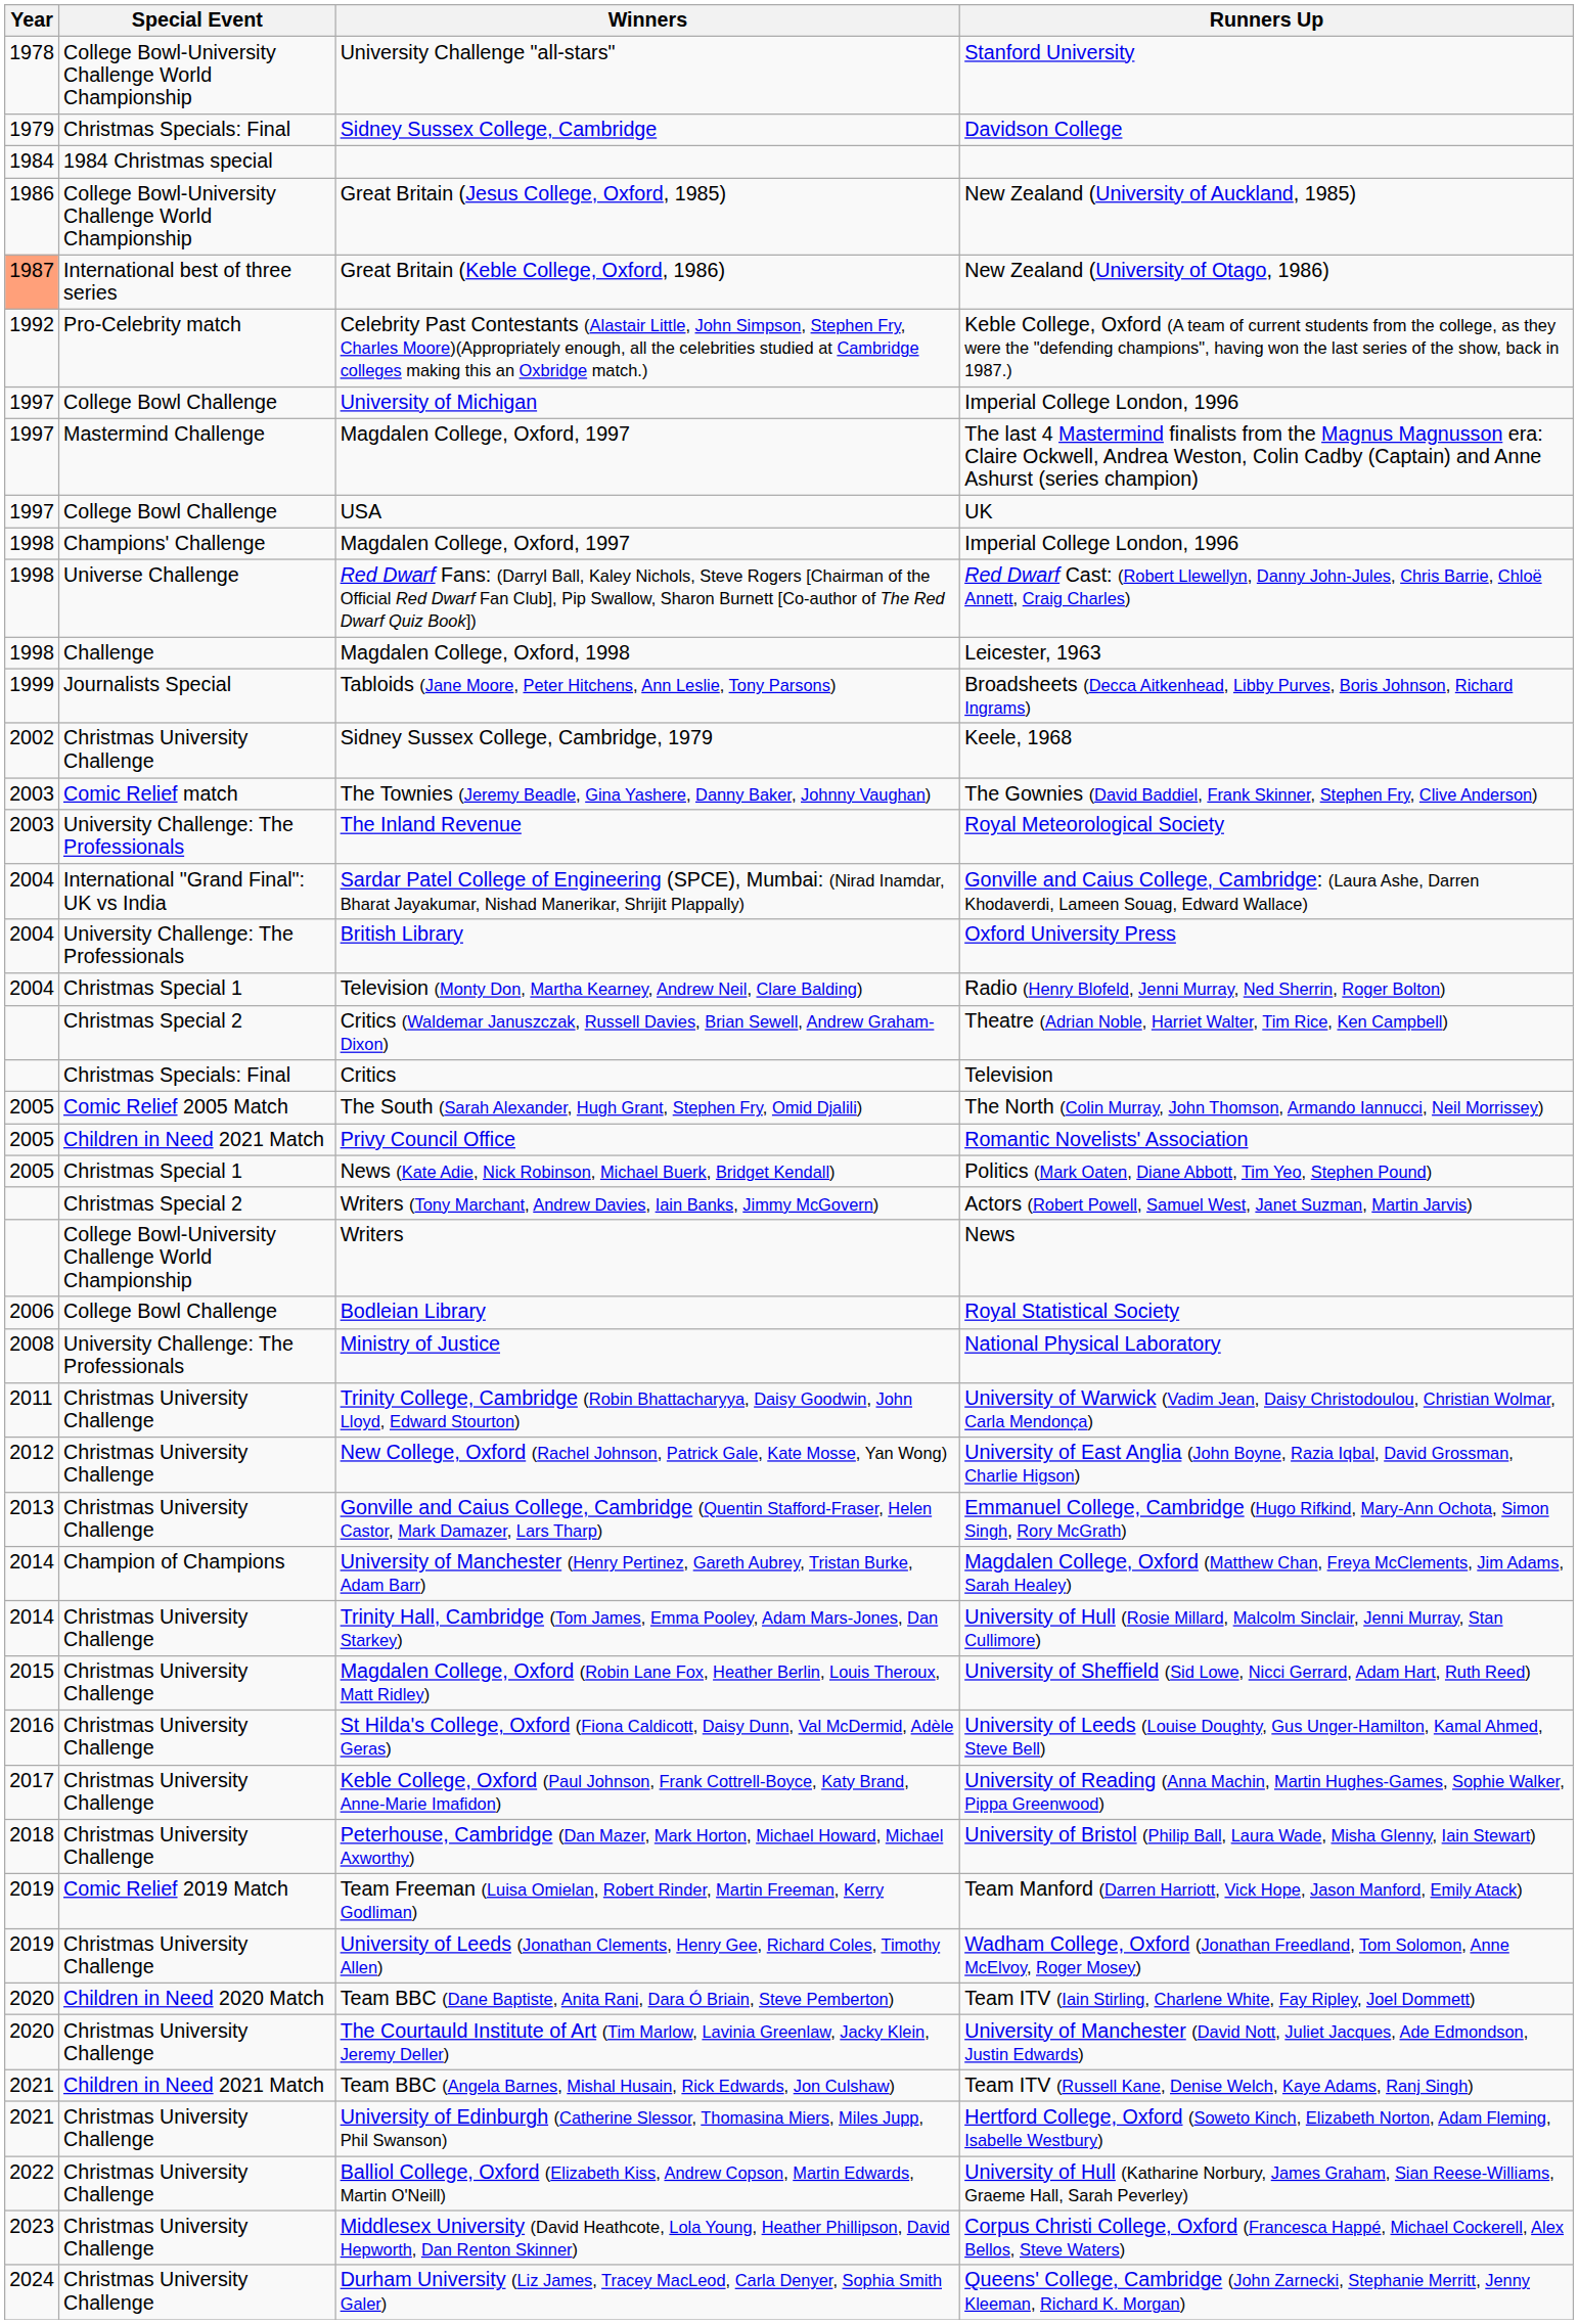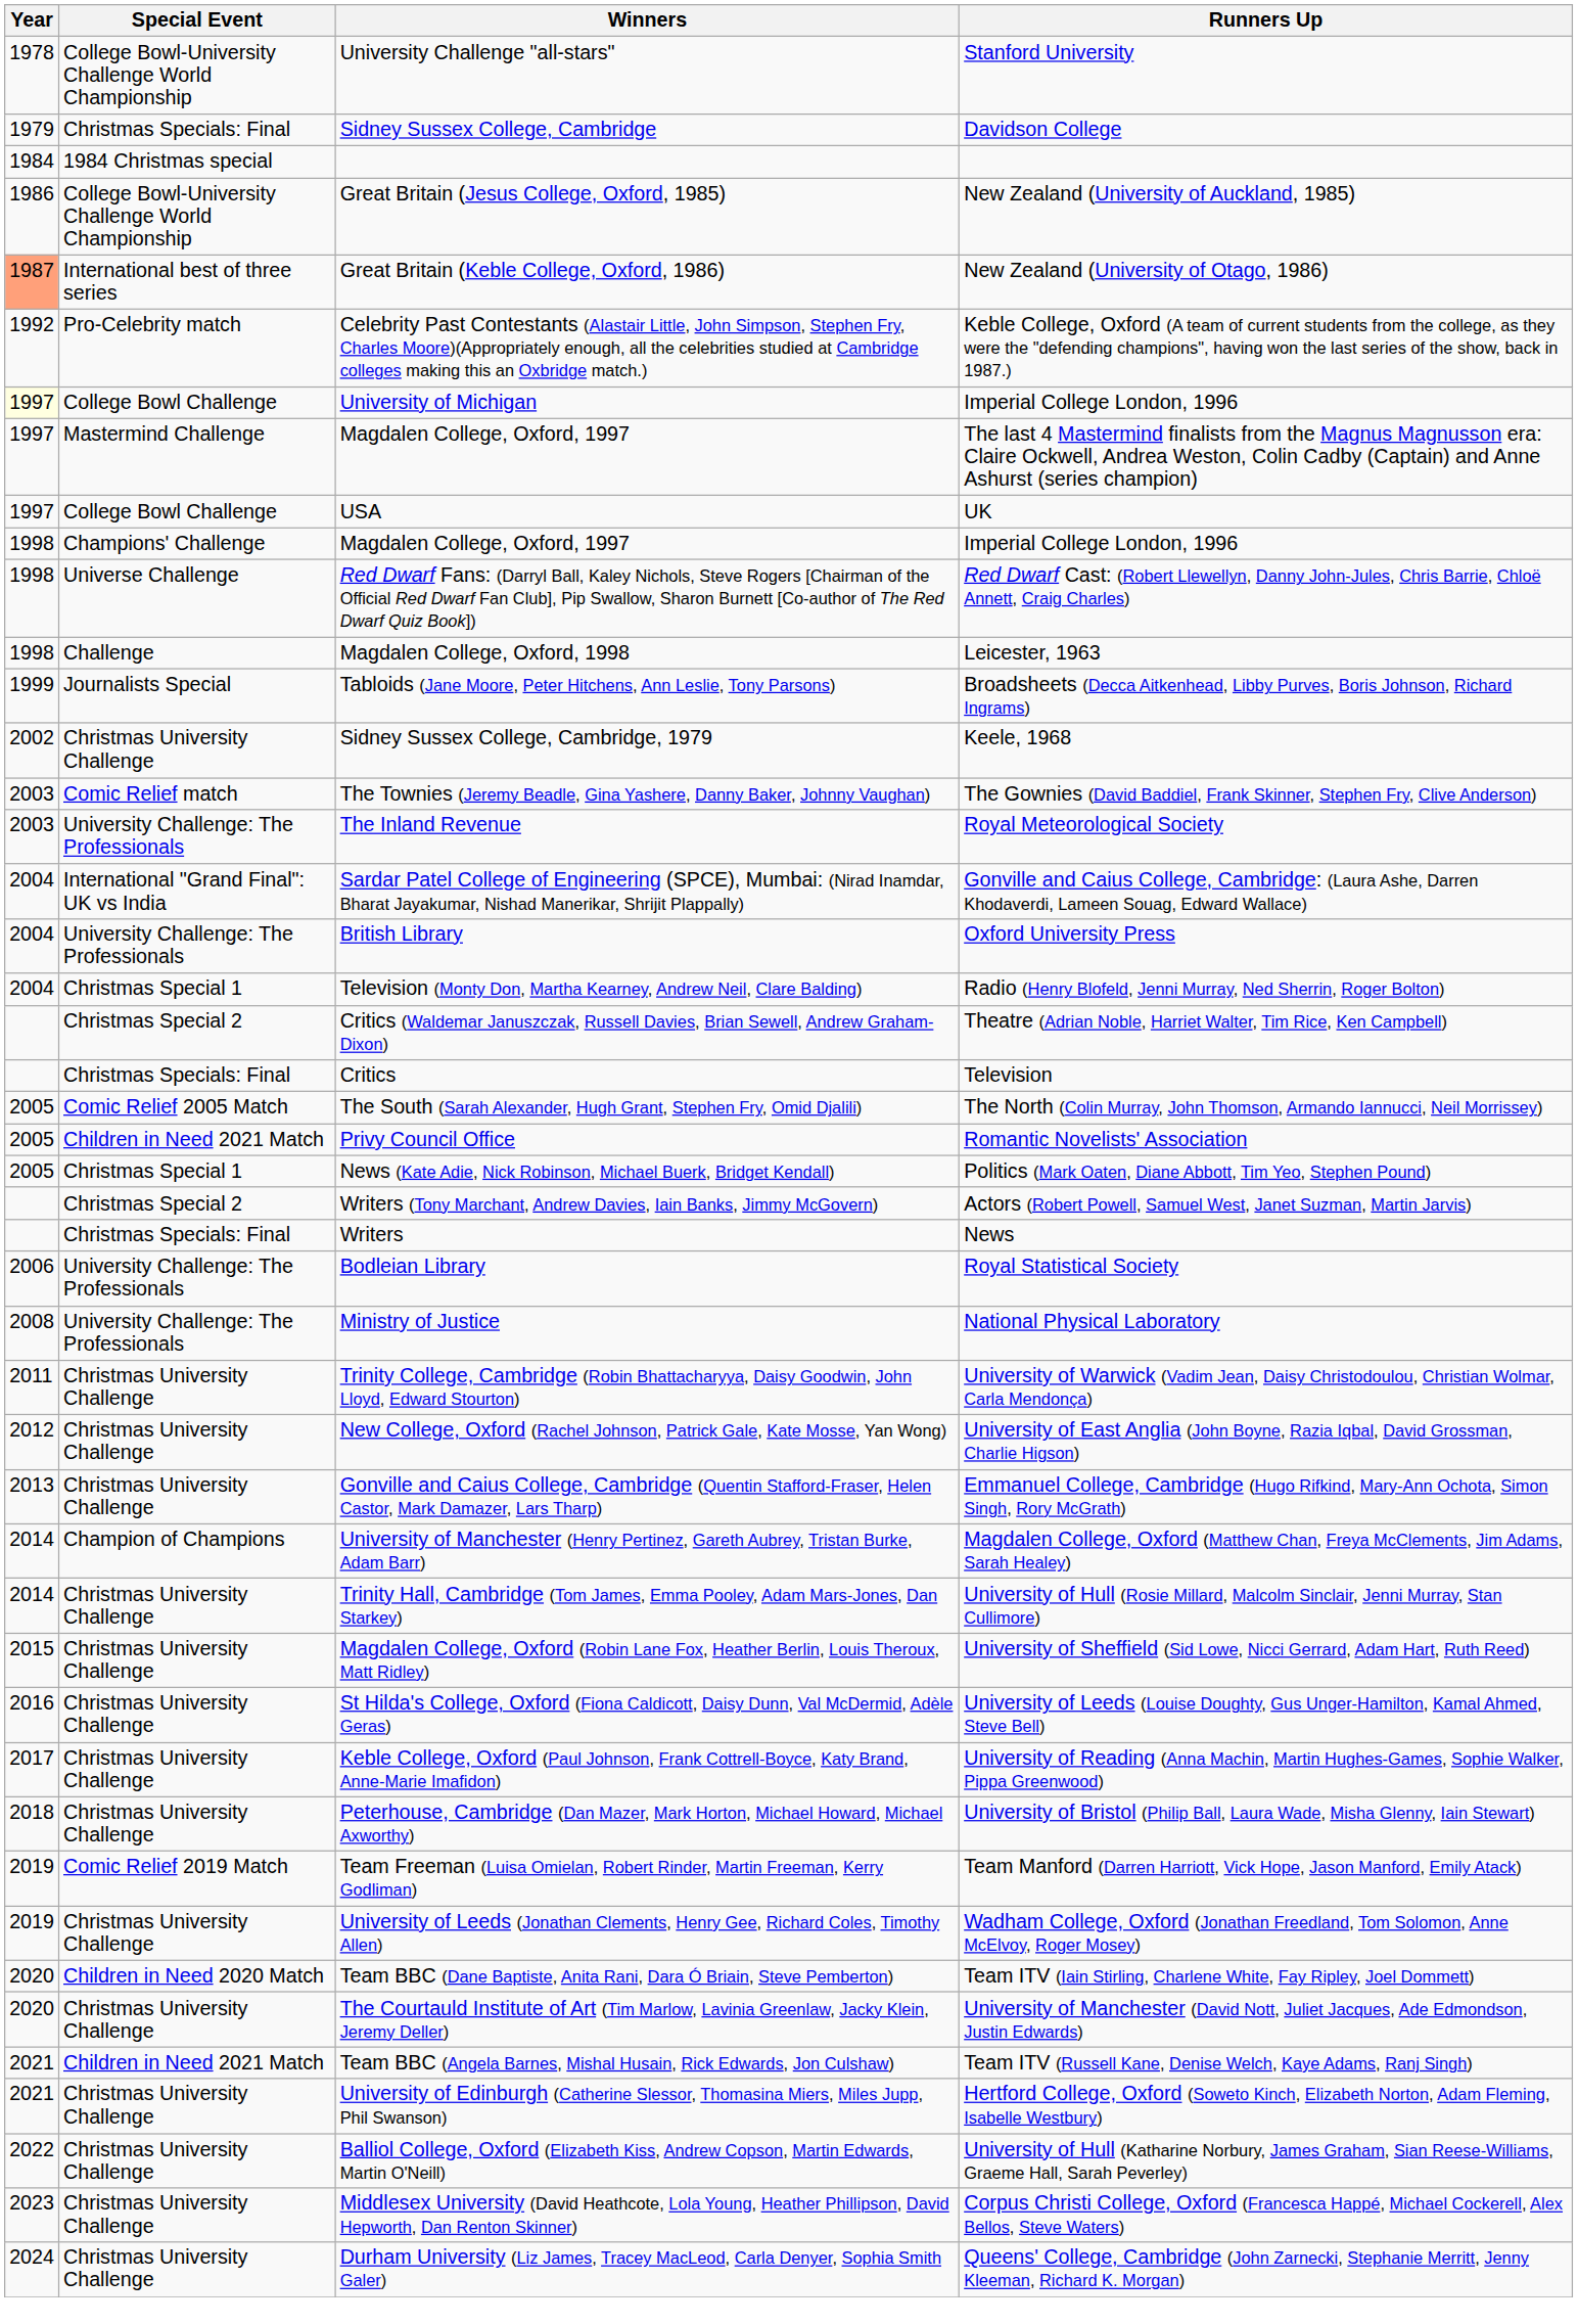University of Michigan | Year: no background -> lightyellow background
Writers | Special Event: College Bowl-University Challenge World Championship -> Christmas Specials: Final
Bodleian Library | Special Event: College Bowl Challenge -> University Challenge: The Professionals
